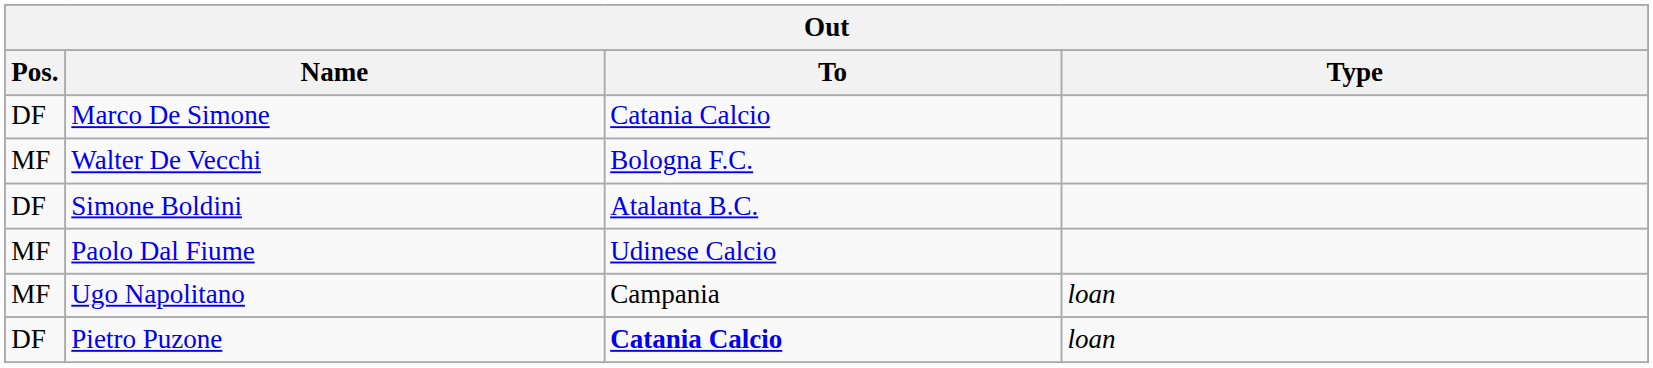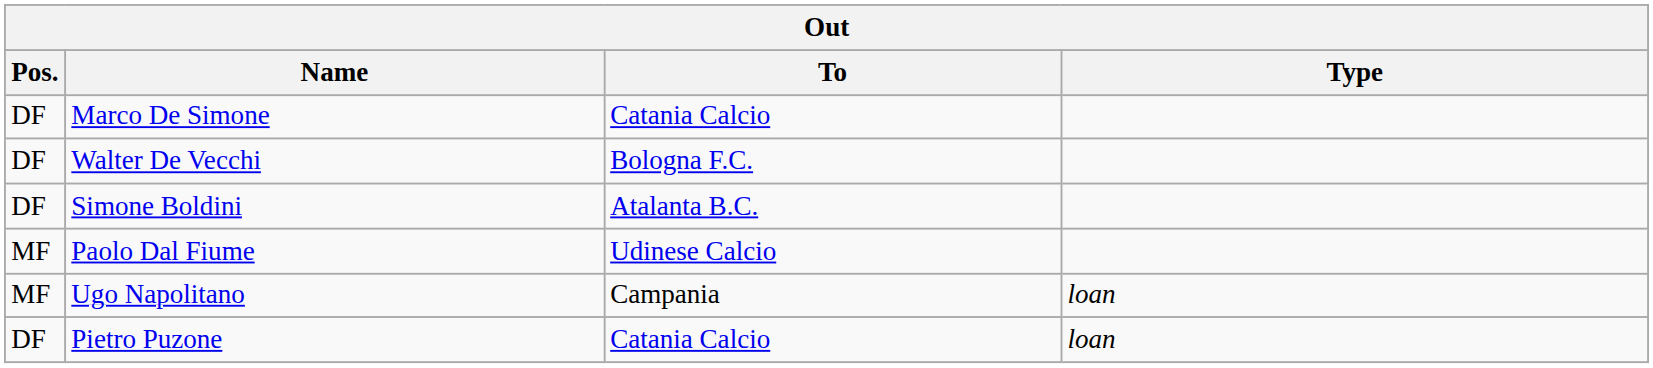Walter De Vecchi | Pos.: MF -> DF
Pietro Puzone | To: bold -> normal
